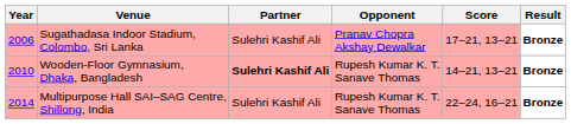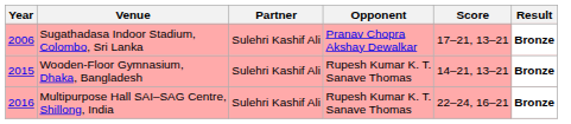Wooden-Floor Gymnasium, Dhaka, Bangladesh | Year: 2010 -> 2015
Wooden-Floor Gymnasium, Dhaka, Bangladesh | Partner: bold -> normal
Multipurpose Hall SAI–SAG Centre, Shillong, India | Year: 2014 -> 2016
